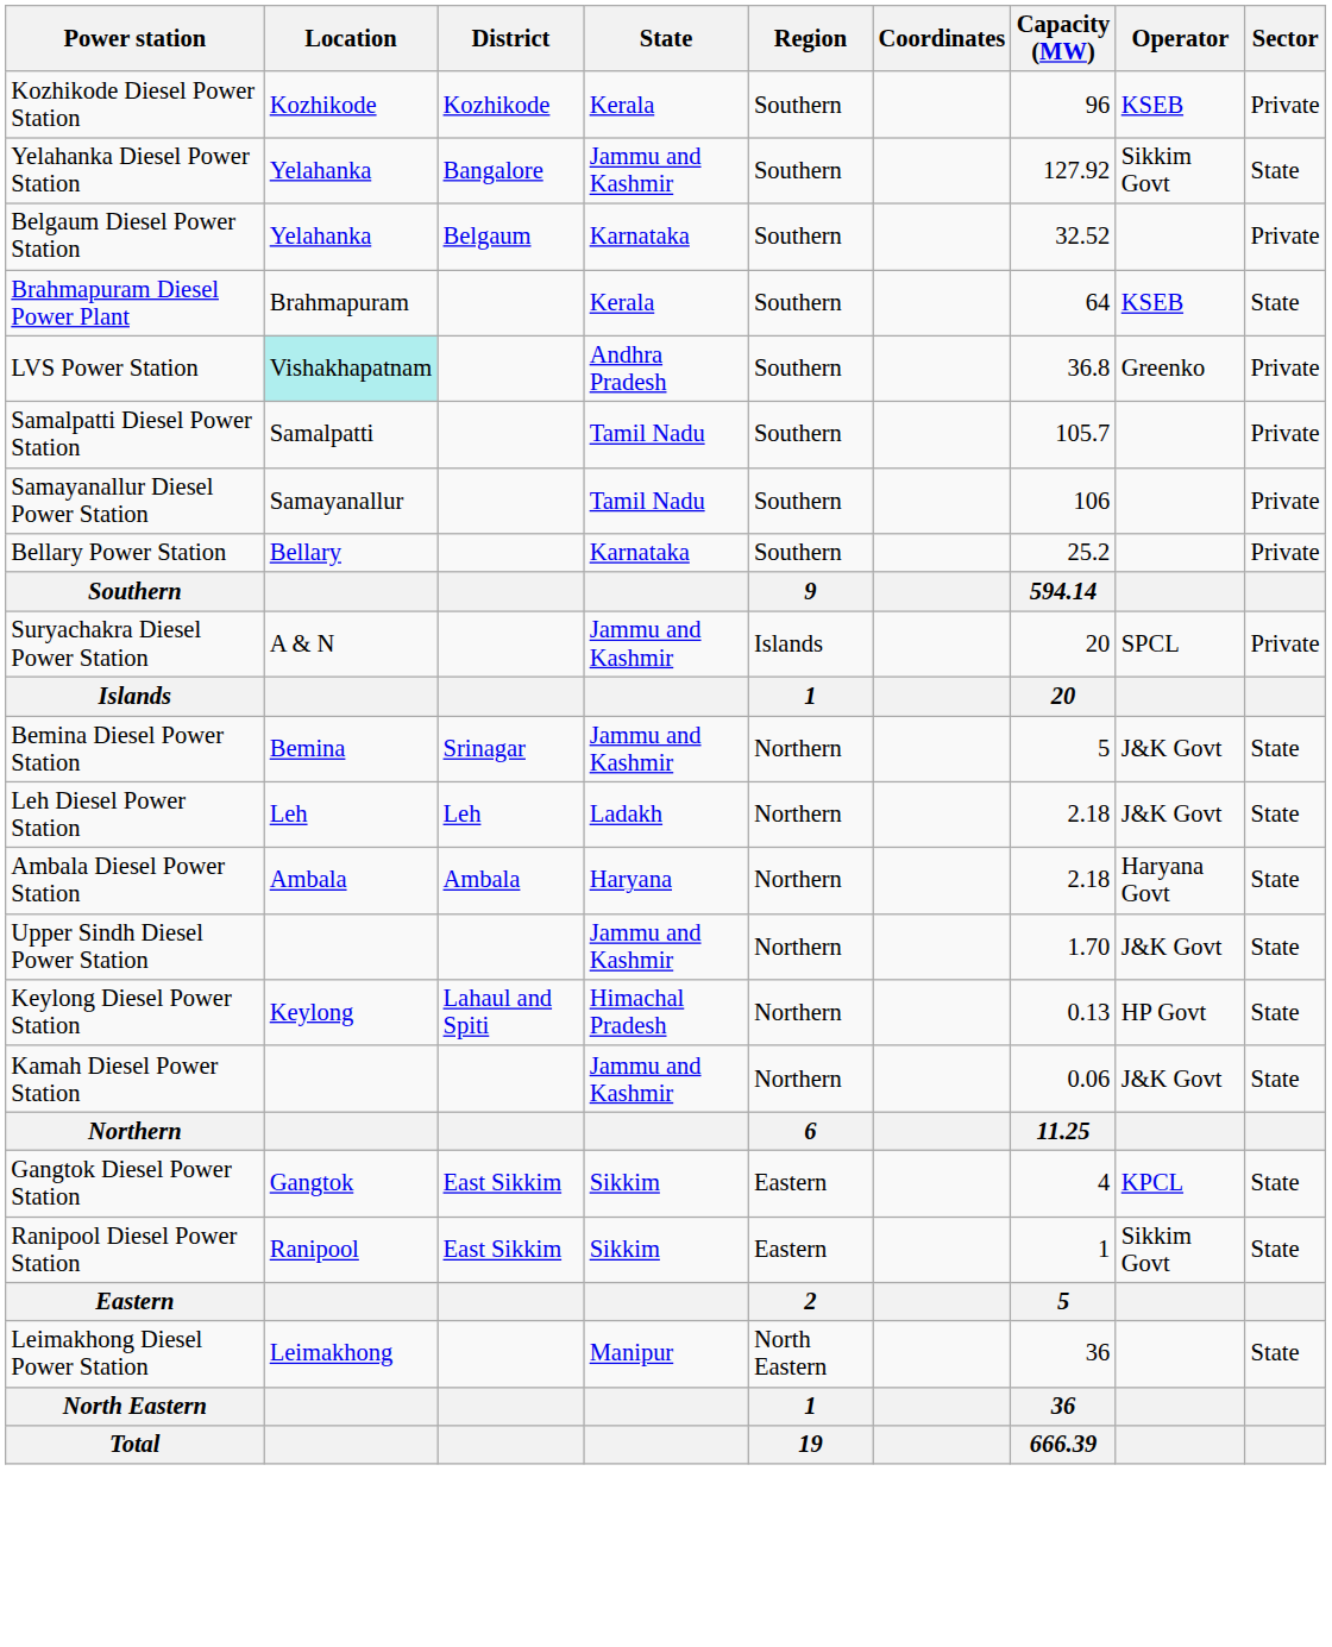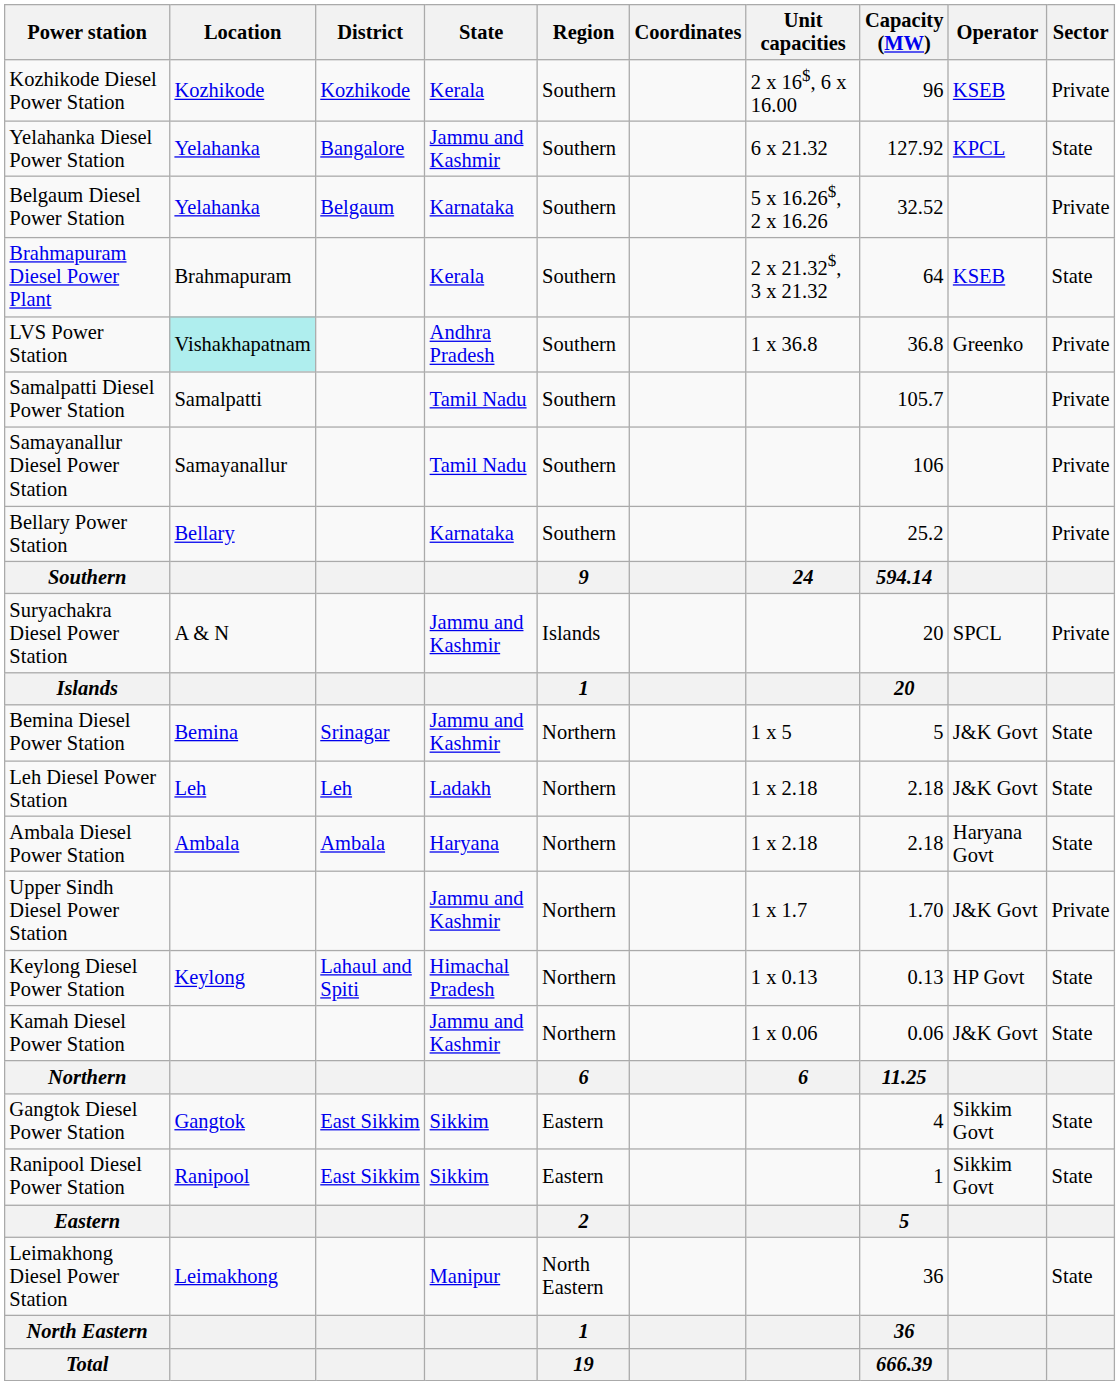+ column: Unit capacities | 2 x 16$, 6 x 16.00 | 6 x 21.32 | 5 x 16.26$, 2 x 16.26 | 2 x 21.32$, 3 x 21.32 | 1 x 36.8 | 24 | 1 x 5 | 1 x 2.18 | 1 x 2.18 | 1 x 1.7 | 1 x 0.13 | 1 x 0.06 | 6
Yelahanka Diesel Power Station | Operator: Sikkim Govt -> KPCL
Upper Sindh Diesel Power Station | Sector: State -> Private
Gangtok Diesel Power Station | Operator: KPCL -> Sikkim Govt
